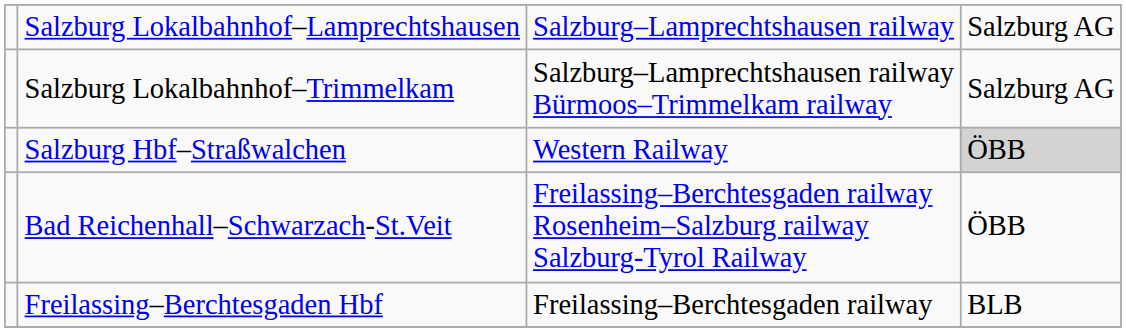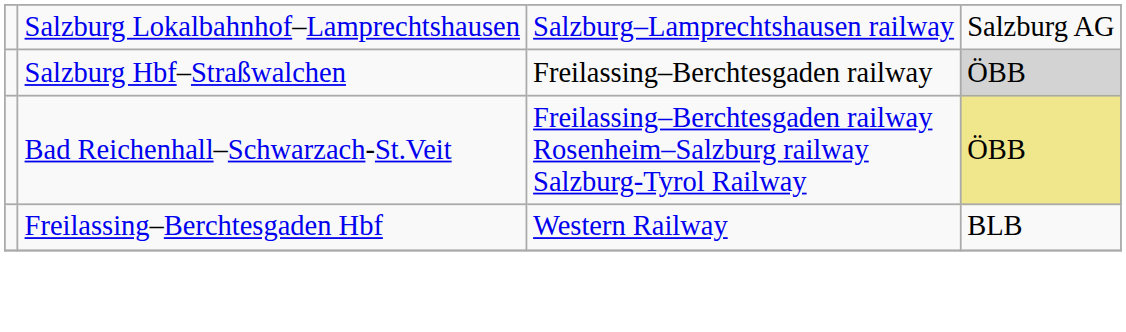- row: Salzburg Lokalbahnhof–Trimmelkam | Salzburg–Lamprechtshausen railway Bürmoos–Trimmelkam railway | Salzburg AG
Salzburg Hbf–Straßwalchen | column 3: Western Railway -> Freilassing–Berchtesgaden railway
Bad Reichenhall–Schwarzach-St.Veit | column 4: no background -> khaki background
Freilassing–Berchtesgaden Hbf | column 3: Freilassing–Berchtesgaden railway -> Western Railway
